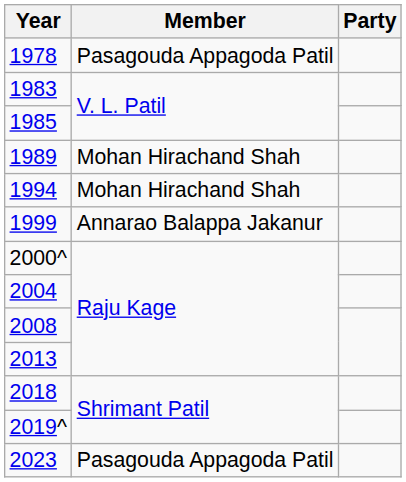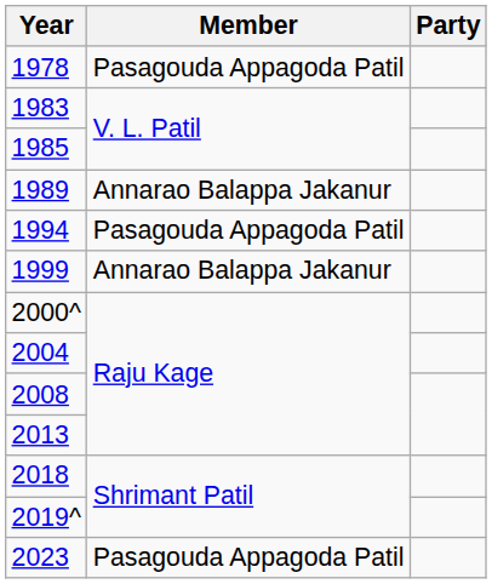1989 | Member: Mohan Hirachand Shah -> Annarao Balappa Jakanur
1994 | Member: Mohan Hirachand Shah -> Pasagouda Appagoda Patil
